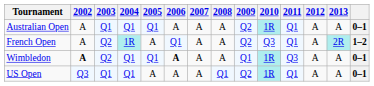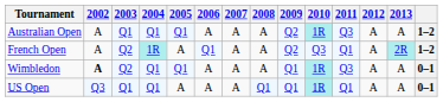Australian Open | 2011: Q1 -> Q3
Australian Open | column 14: 0–1 -> 1–2
Wimbledon | 2006: bold -> normal
US Open | 2009: Q2 -> Q1
